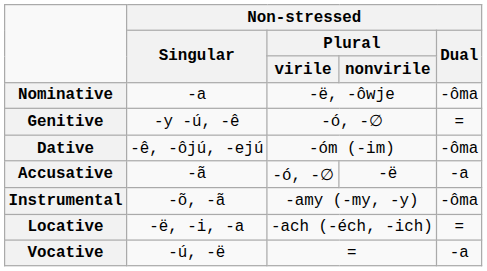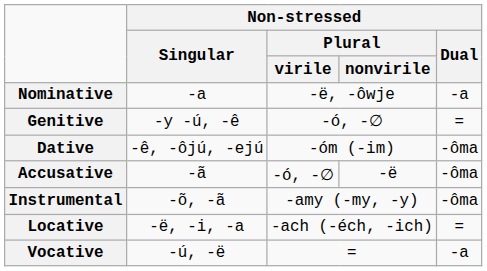Nominative | Non-stressed / Dual: -ôma -> -a
Accusative | Non-stressed / Dual: -a -> -ôma
